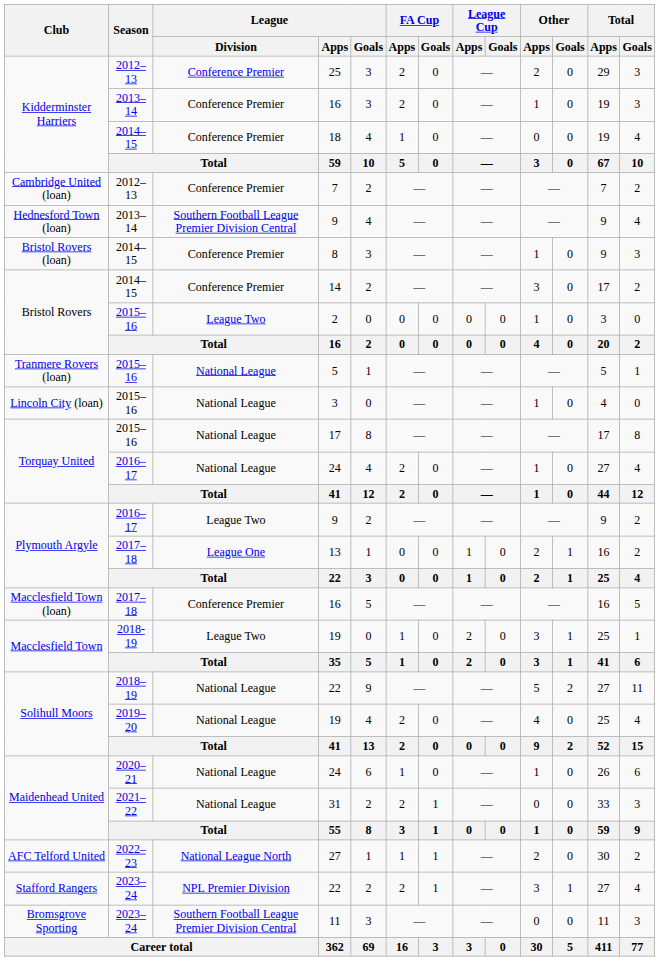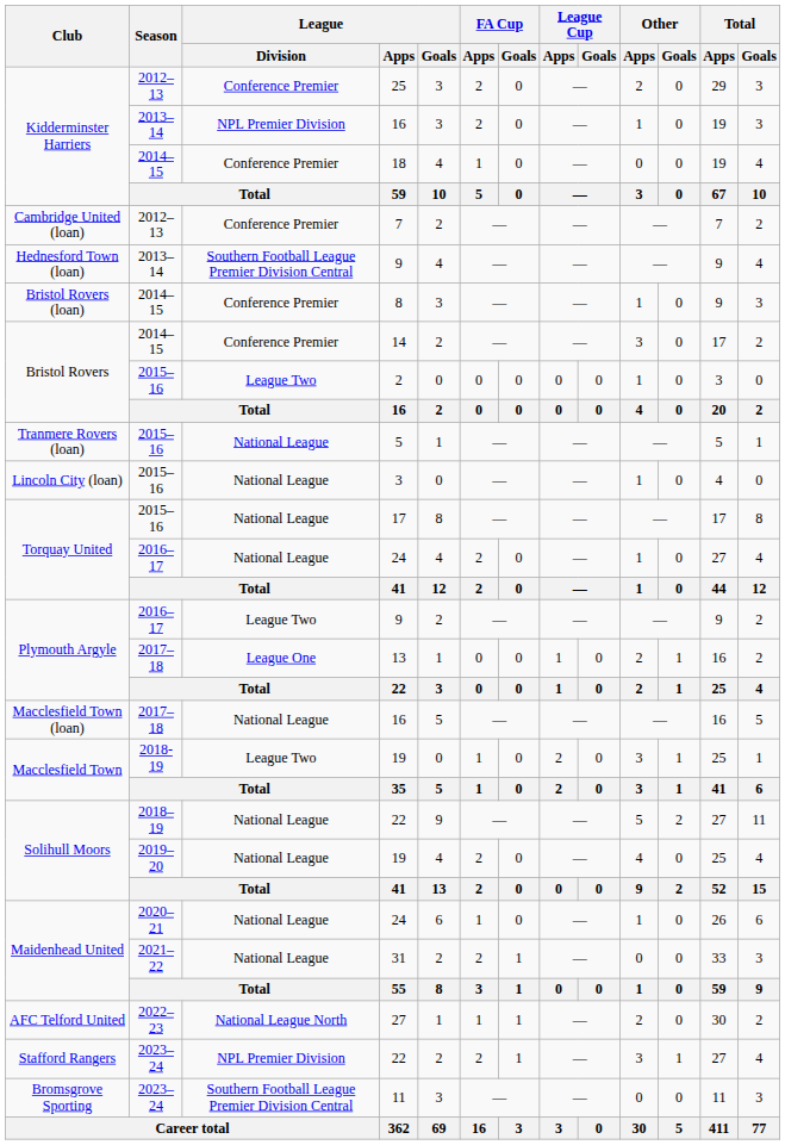Kidderminster Harriers / 16 | League / Division: Conference Premier -> NPL Premier Division
Macclesfield Town (loan) / 16 | League / Division: Conference Premier -> National League
